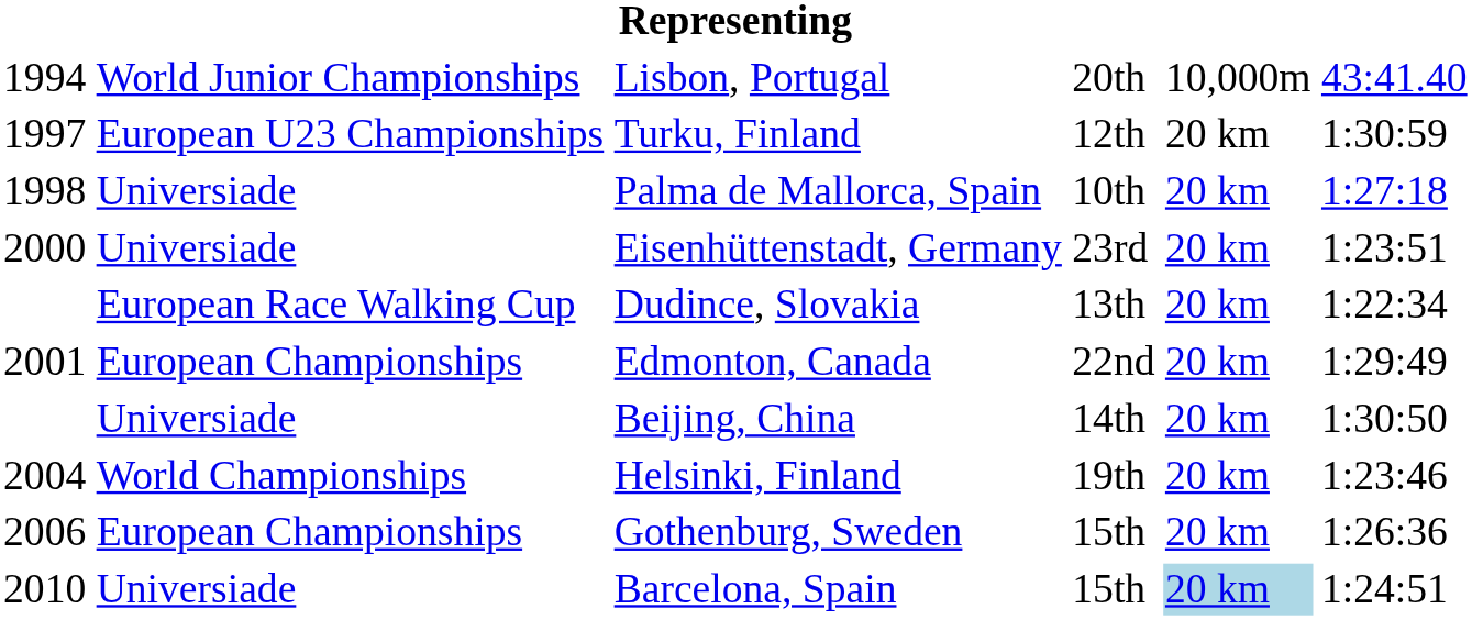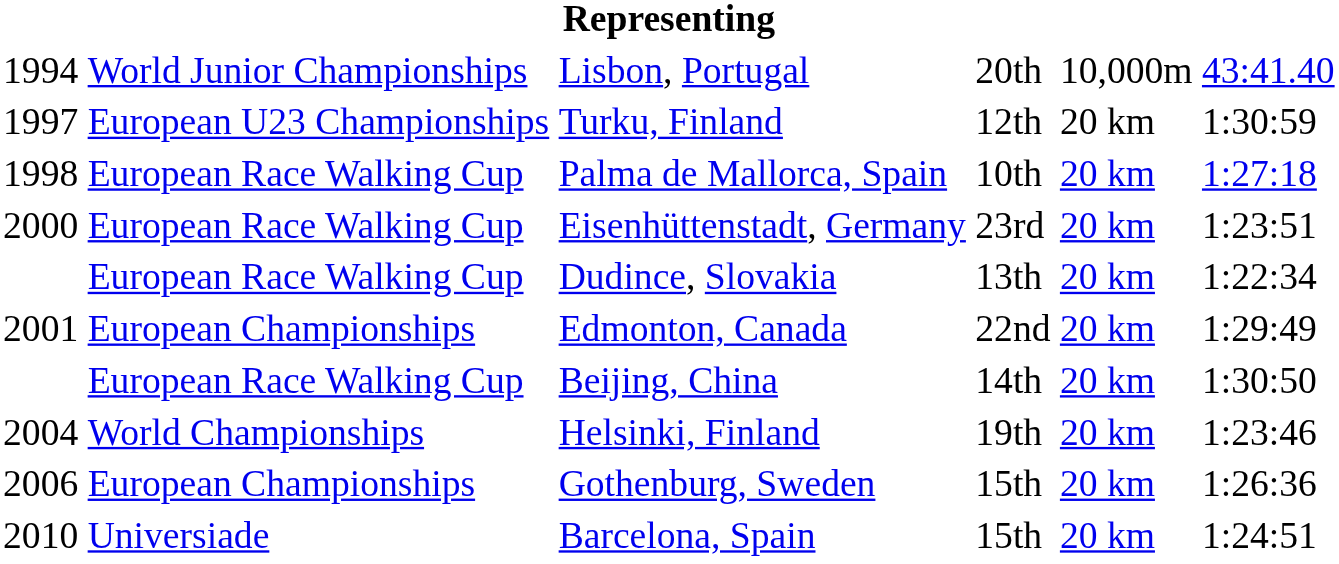Palma de Mallorca, Spain | column 2: Universiade -> European Race Walking Cup
Eisenhüttenstadt, Germany | column 2: Universiade -> European Race Walking Cup
Beijing, China | column 2: Universiade -> European Race Walking Cup
Barcelona, Spain | column 5: lightblue background -> no background
